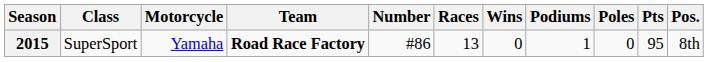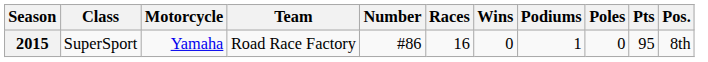2015 | Team: bold -> normal
2015 | Races: 13 -> 16
